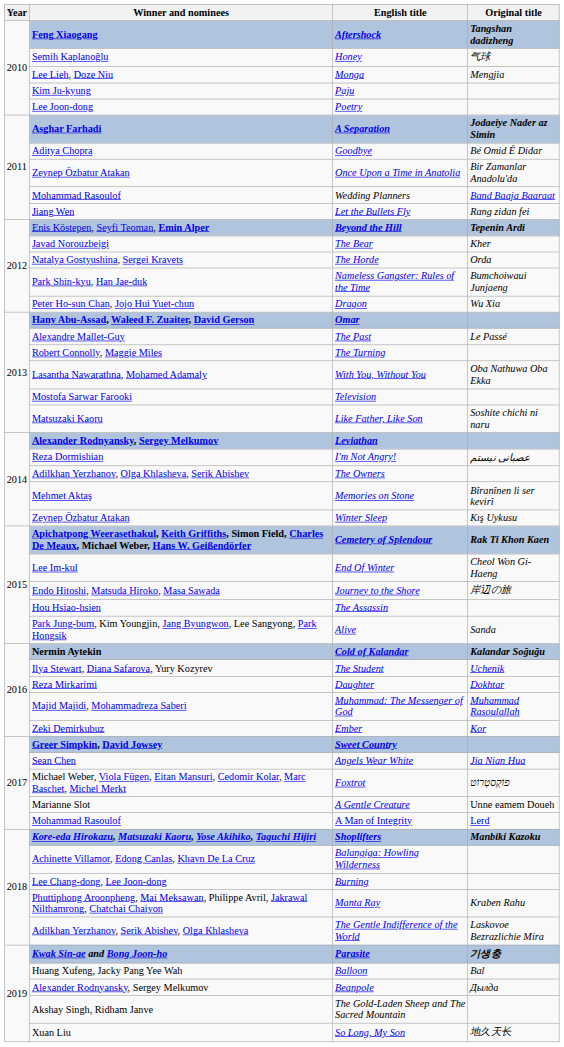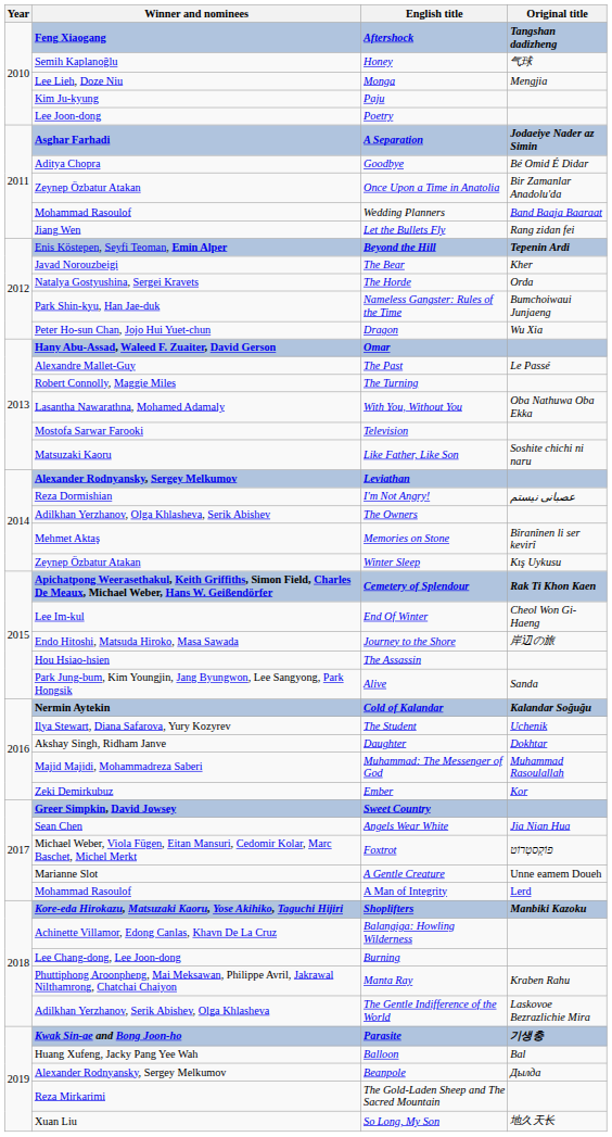Daughter | Winner and nominees: Reza Mirkarimi -> Akshay Singh, Ridham Janve
The Gold-Laden Sheep and The Sacred Mountain | Winner and nominees: Akshay Singh, Ridham Janve -> Reza Mirkarimi
